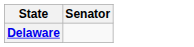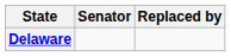+ column: Replaced by
